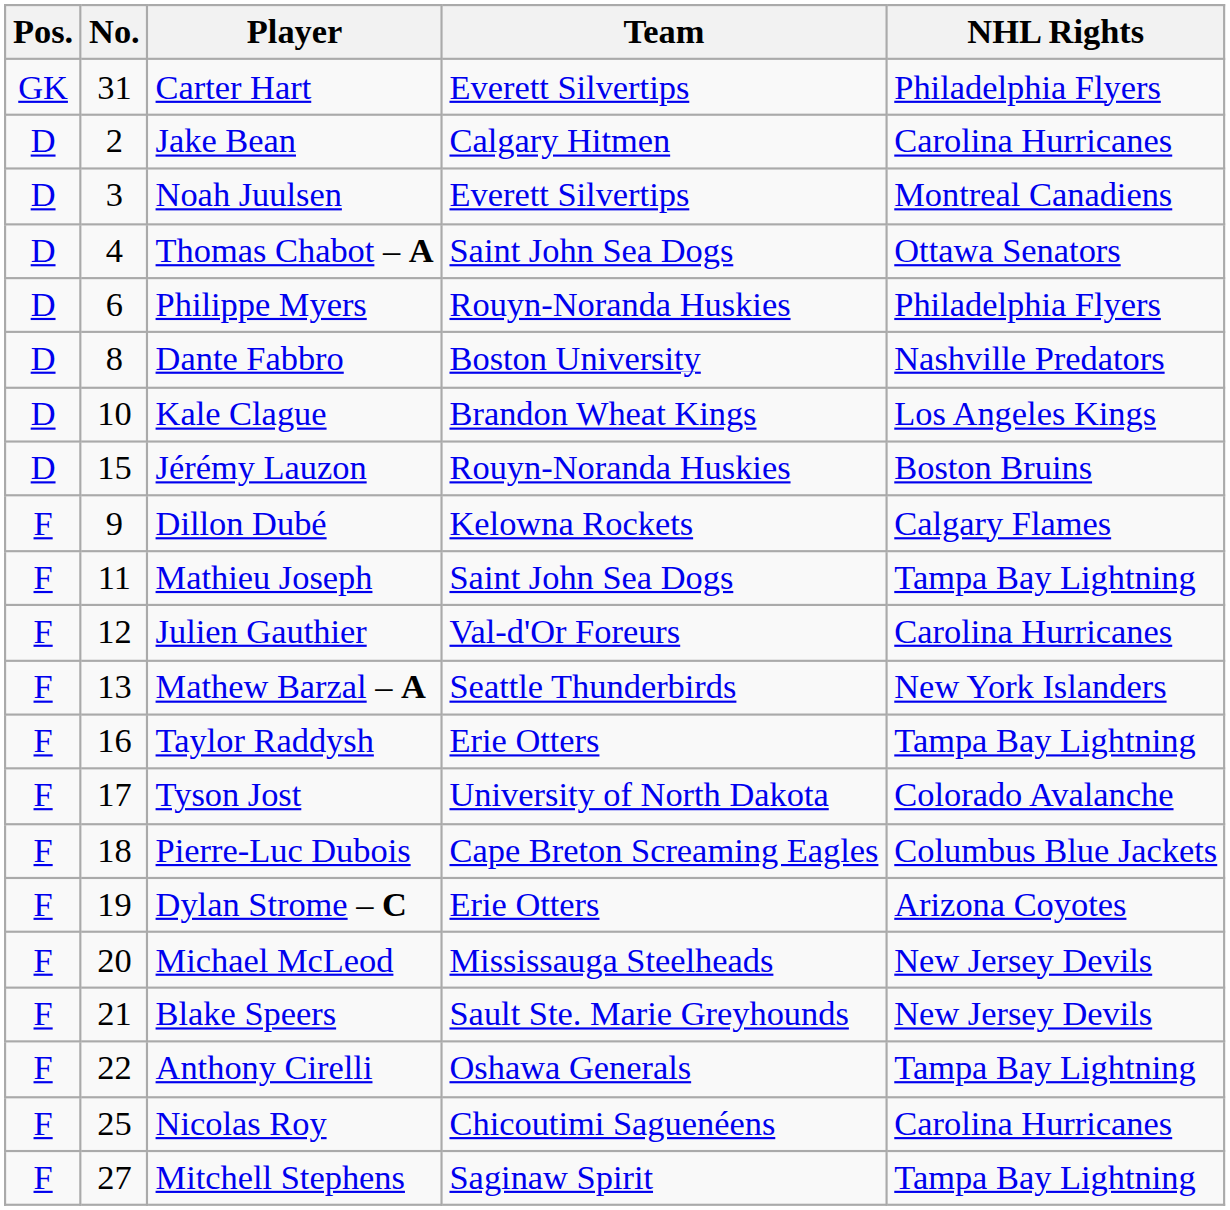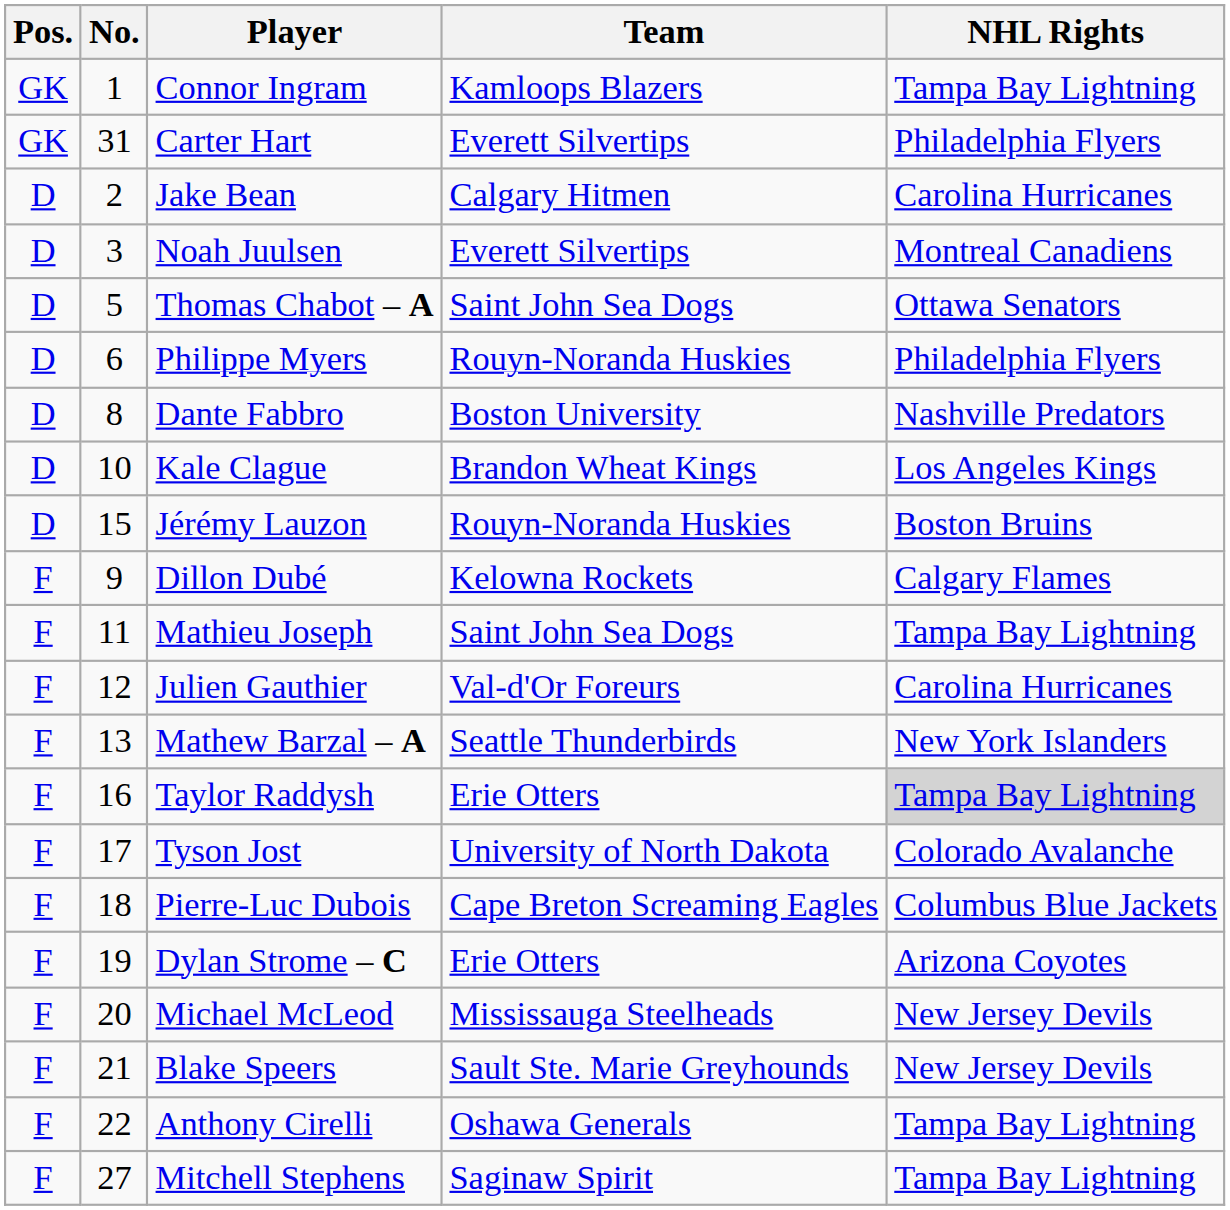+ row: GK | 1 | Connor Ingram | Kamloops Blazers | Tampa Bay Lightning
Thomas Chabot – A | No.: 4 -> 5
Taylor Raddysh | NHL Rights: no background -> lightgrey background
- row: F | 25 | Nicolas Roy | Chicoutimi Saguenéens | Carolina Hurricanes
